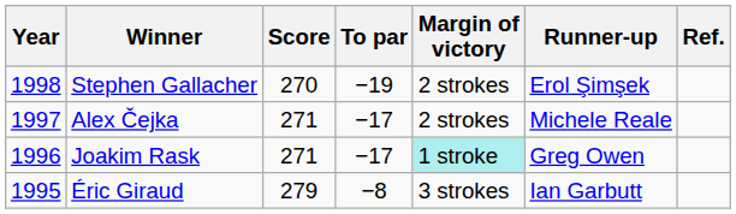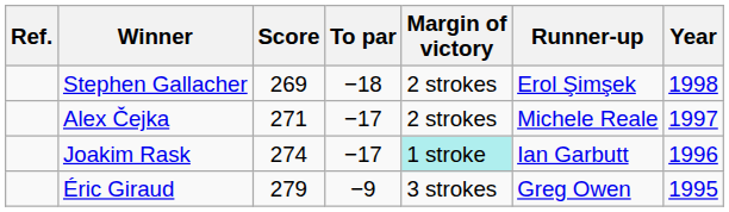columns swapped: Year <-> Ref.
Stephen Gallacher | Score: 270 -> 269
Stephen Gallacher | To par: −19 -> −18
Joakim Rask | Score: 271 -> 274
Joakim Rask | Runner-up: Greg Owen -> Ian Garbutt
Éric Giraud | To par: −8 -> −9
Éric Giraud | Runner-up: Ian Garbutt -> Greg Owen
